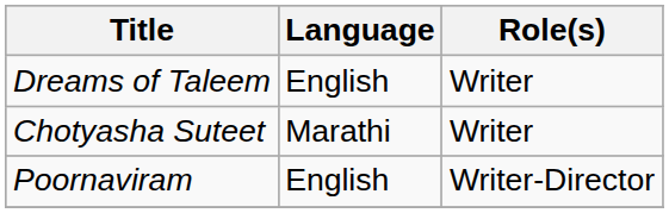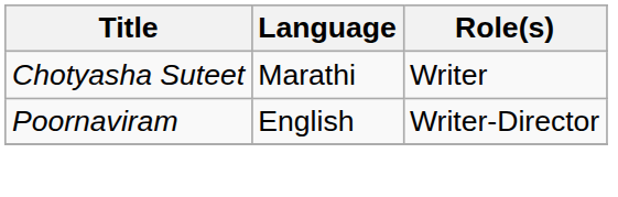- row: Dreams of Taleem | English | Writer
